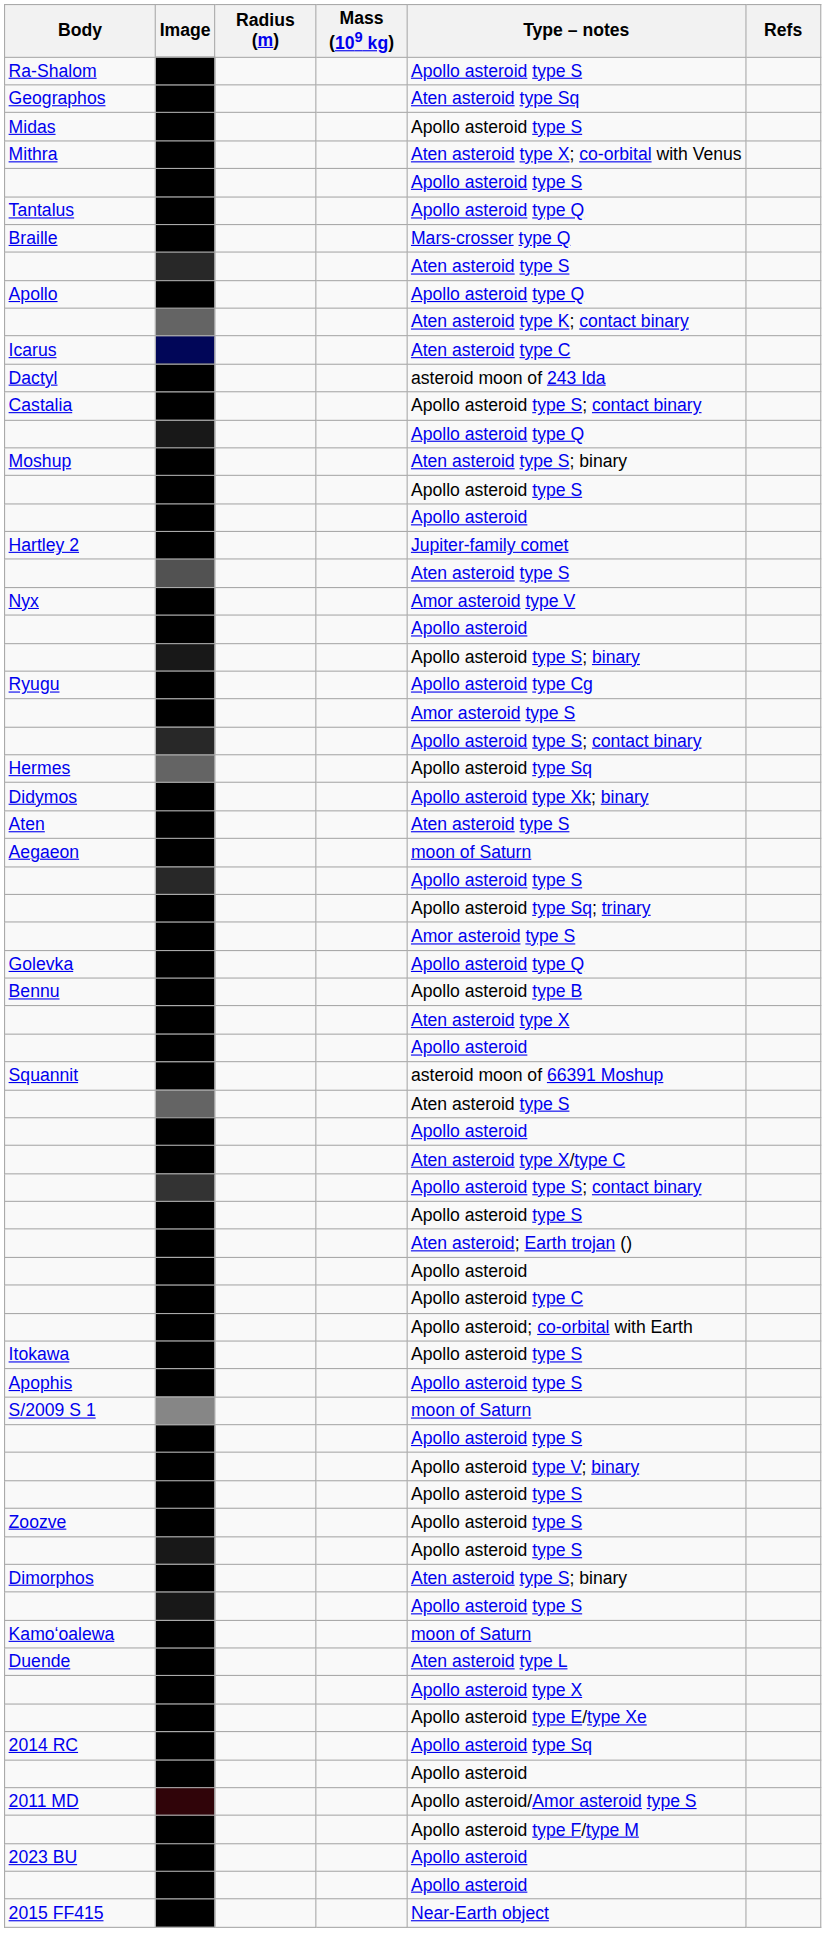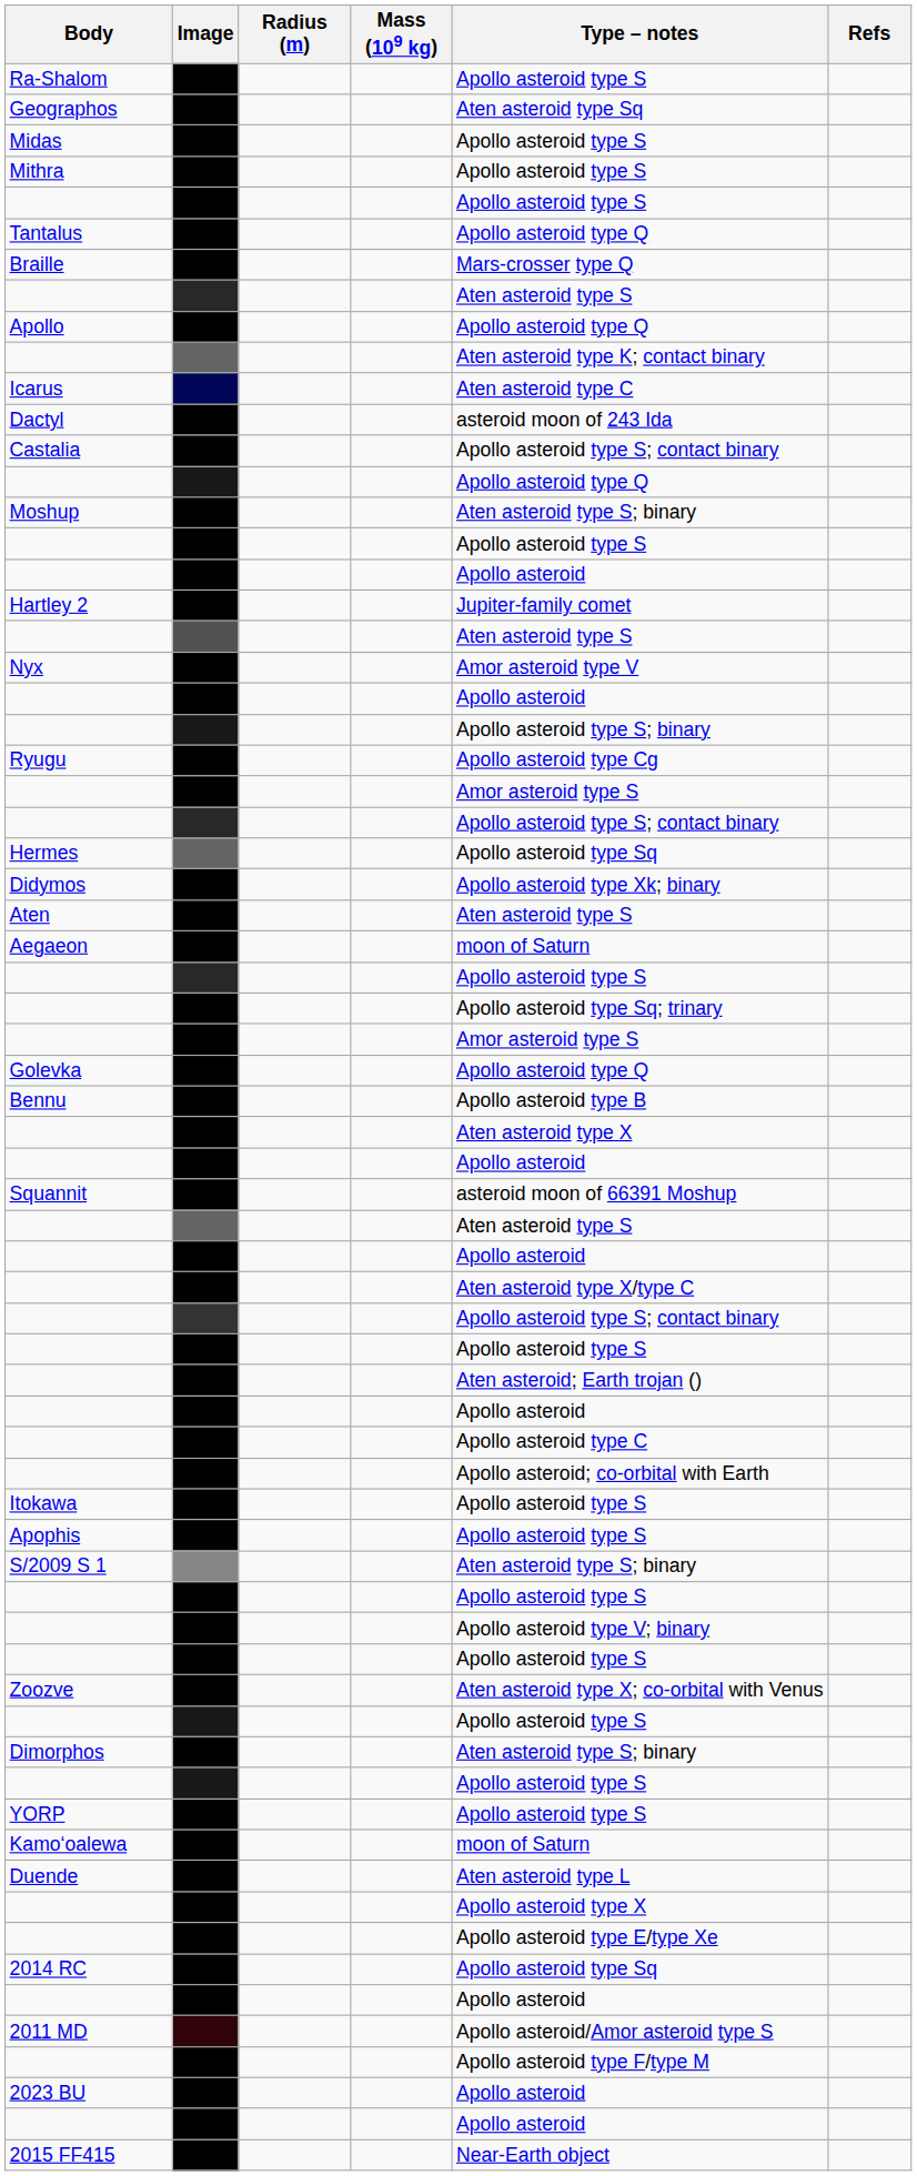Mithra | Type – notes: Aten asteroid type X; co-orbital with Venus -> Apollo asteroid type S
S/2009 S 1 | Type – notes: moon of Saturn -> Aten asteroid type S; binary
Zoozve | Type – notes: Apollo asteroid type S -> Aten asteroid type X; co-orbital with Venus
+ row: YORP | Apollo asteroid type S
